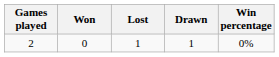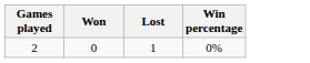- column: Drawn | 1
